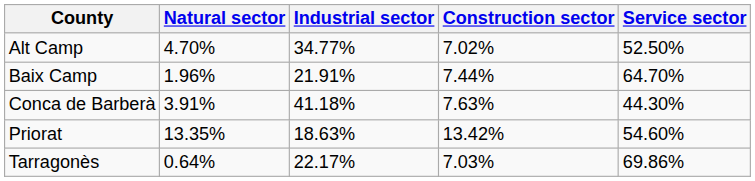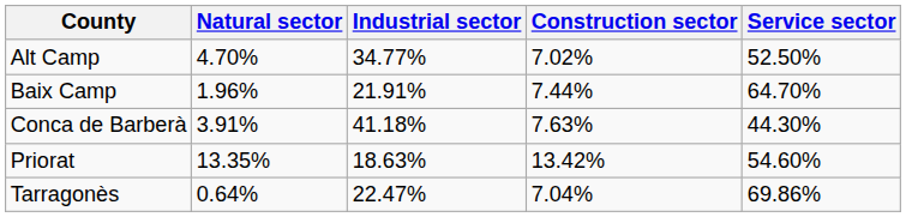Tarragonès | Industrial sector: 22.17% -> 22.47%
Tarragonès | Construction sector: 7.03% -> 7.04%
